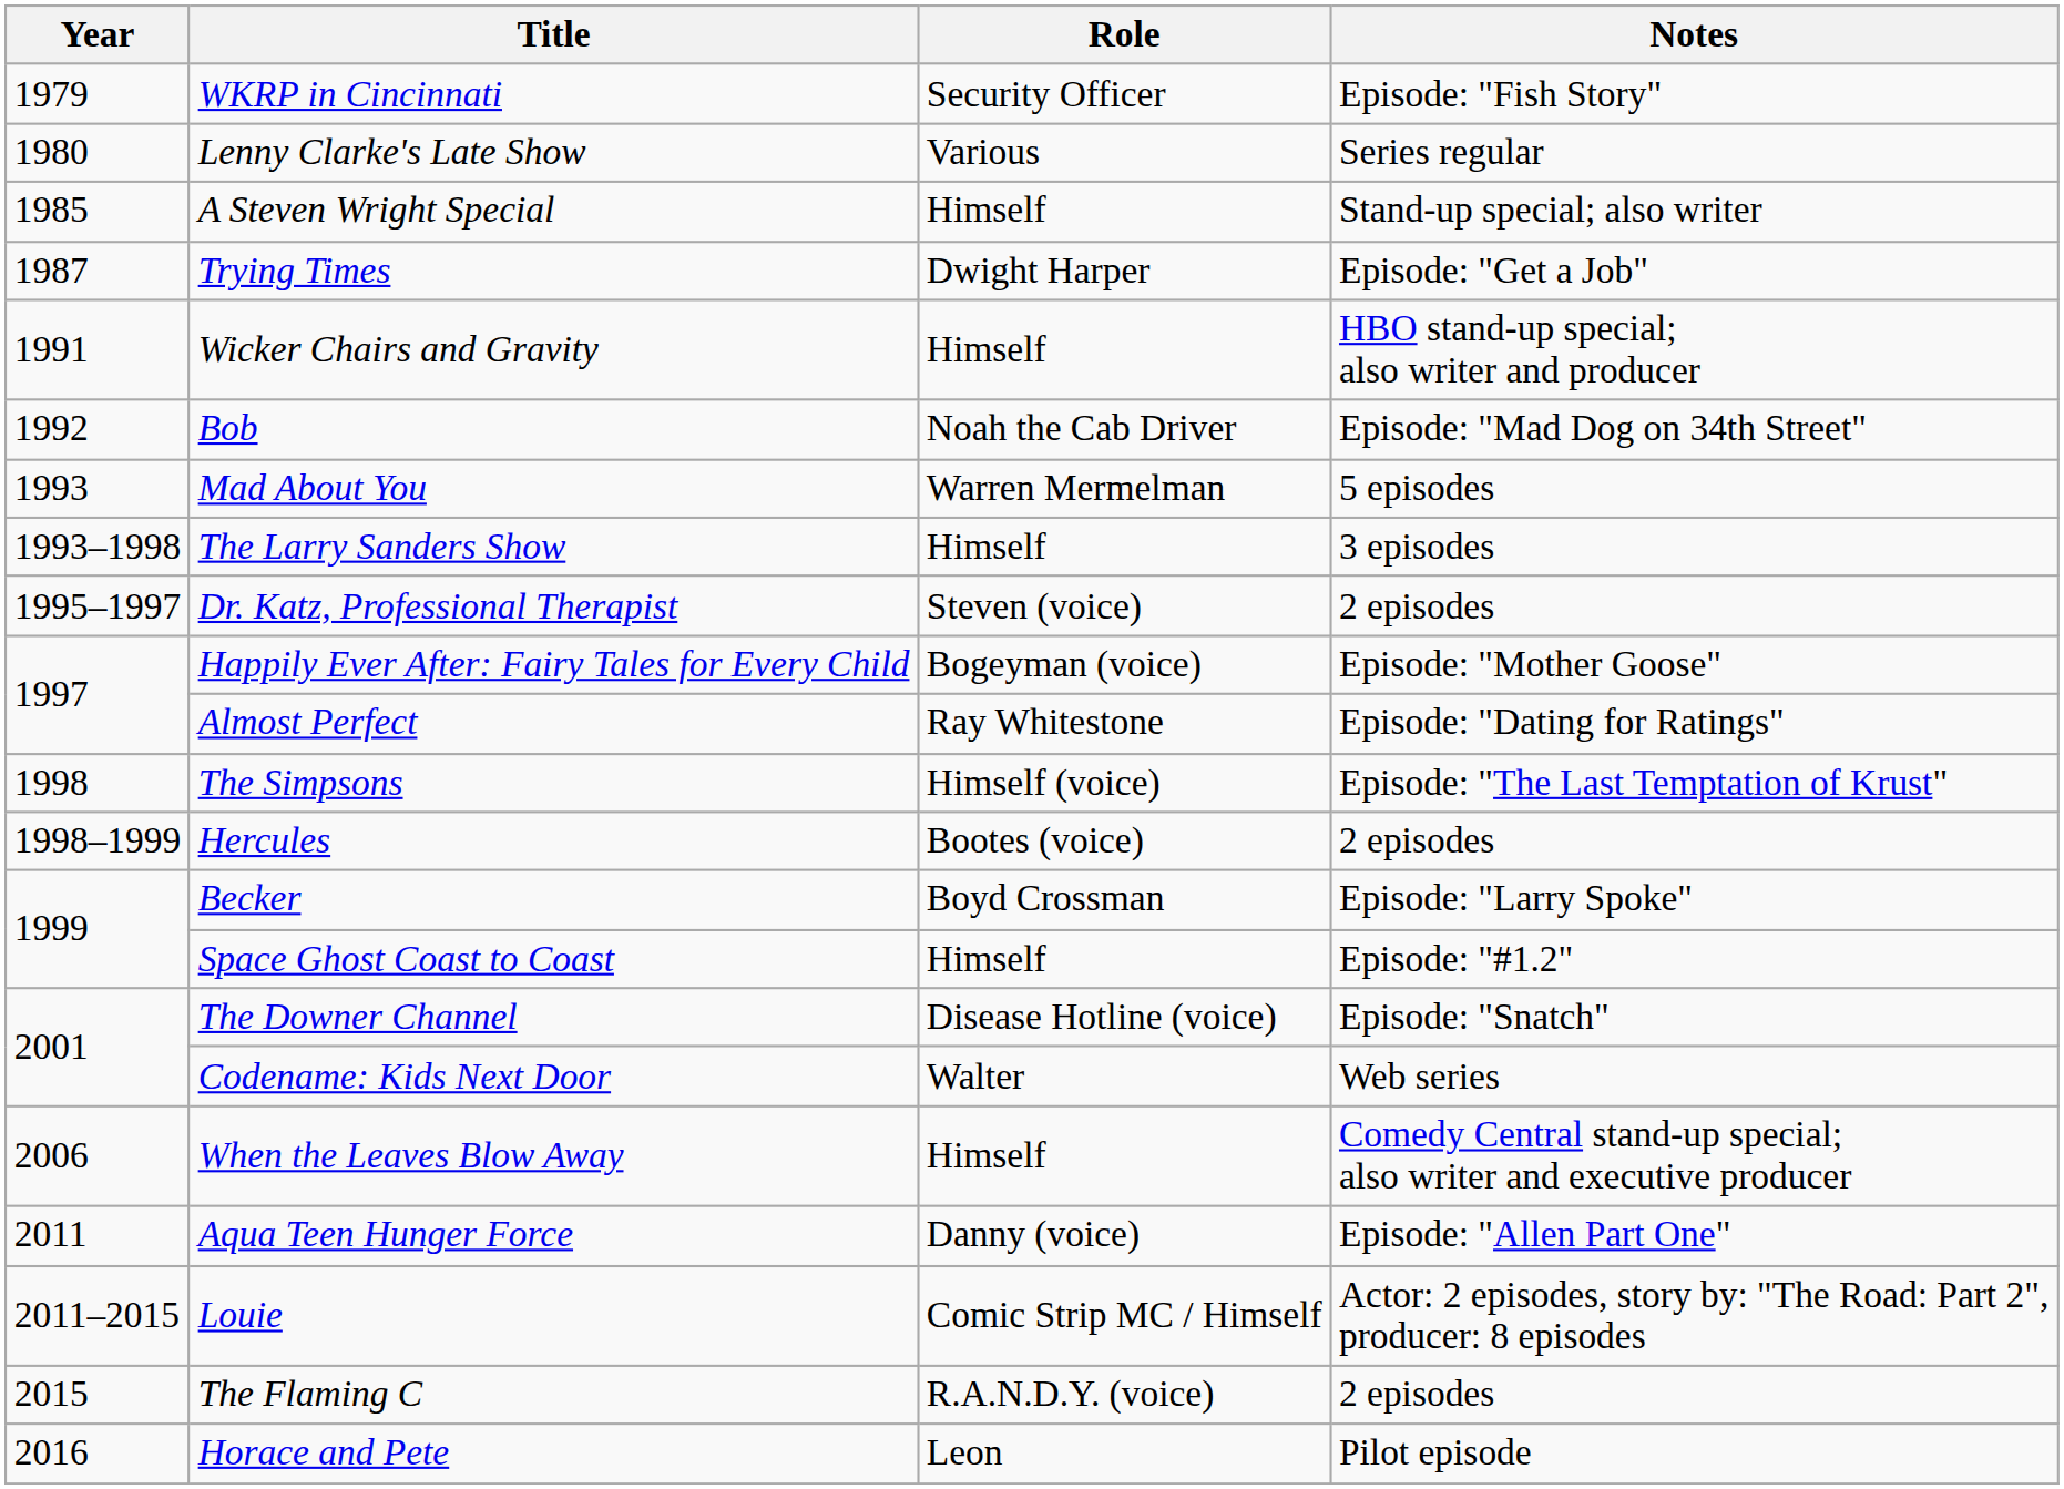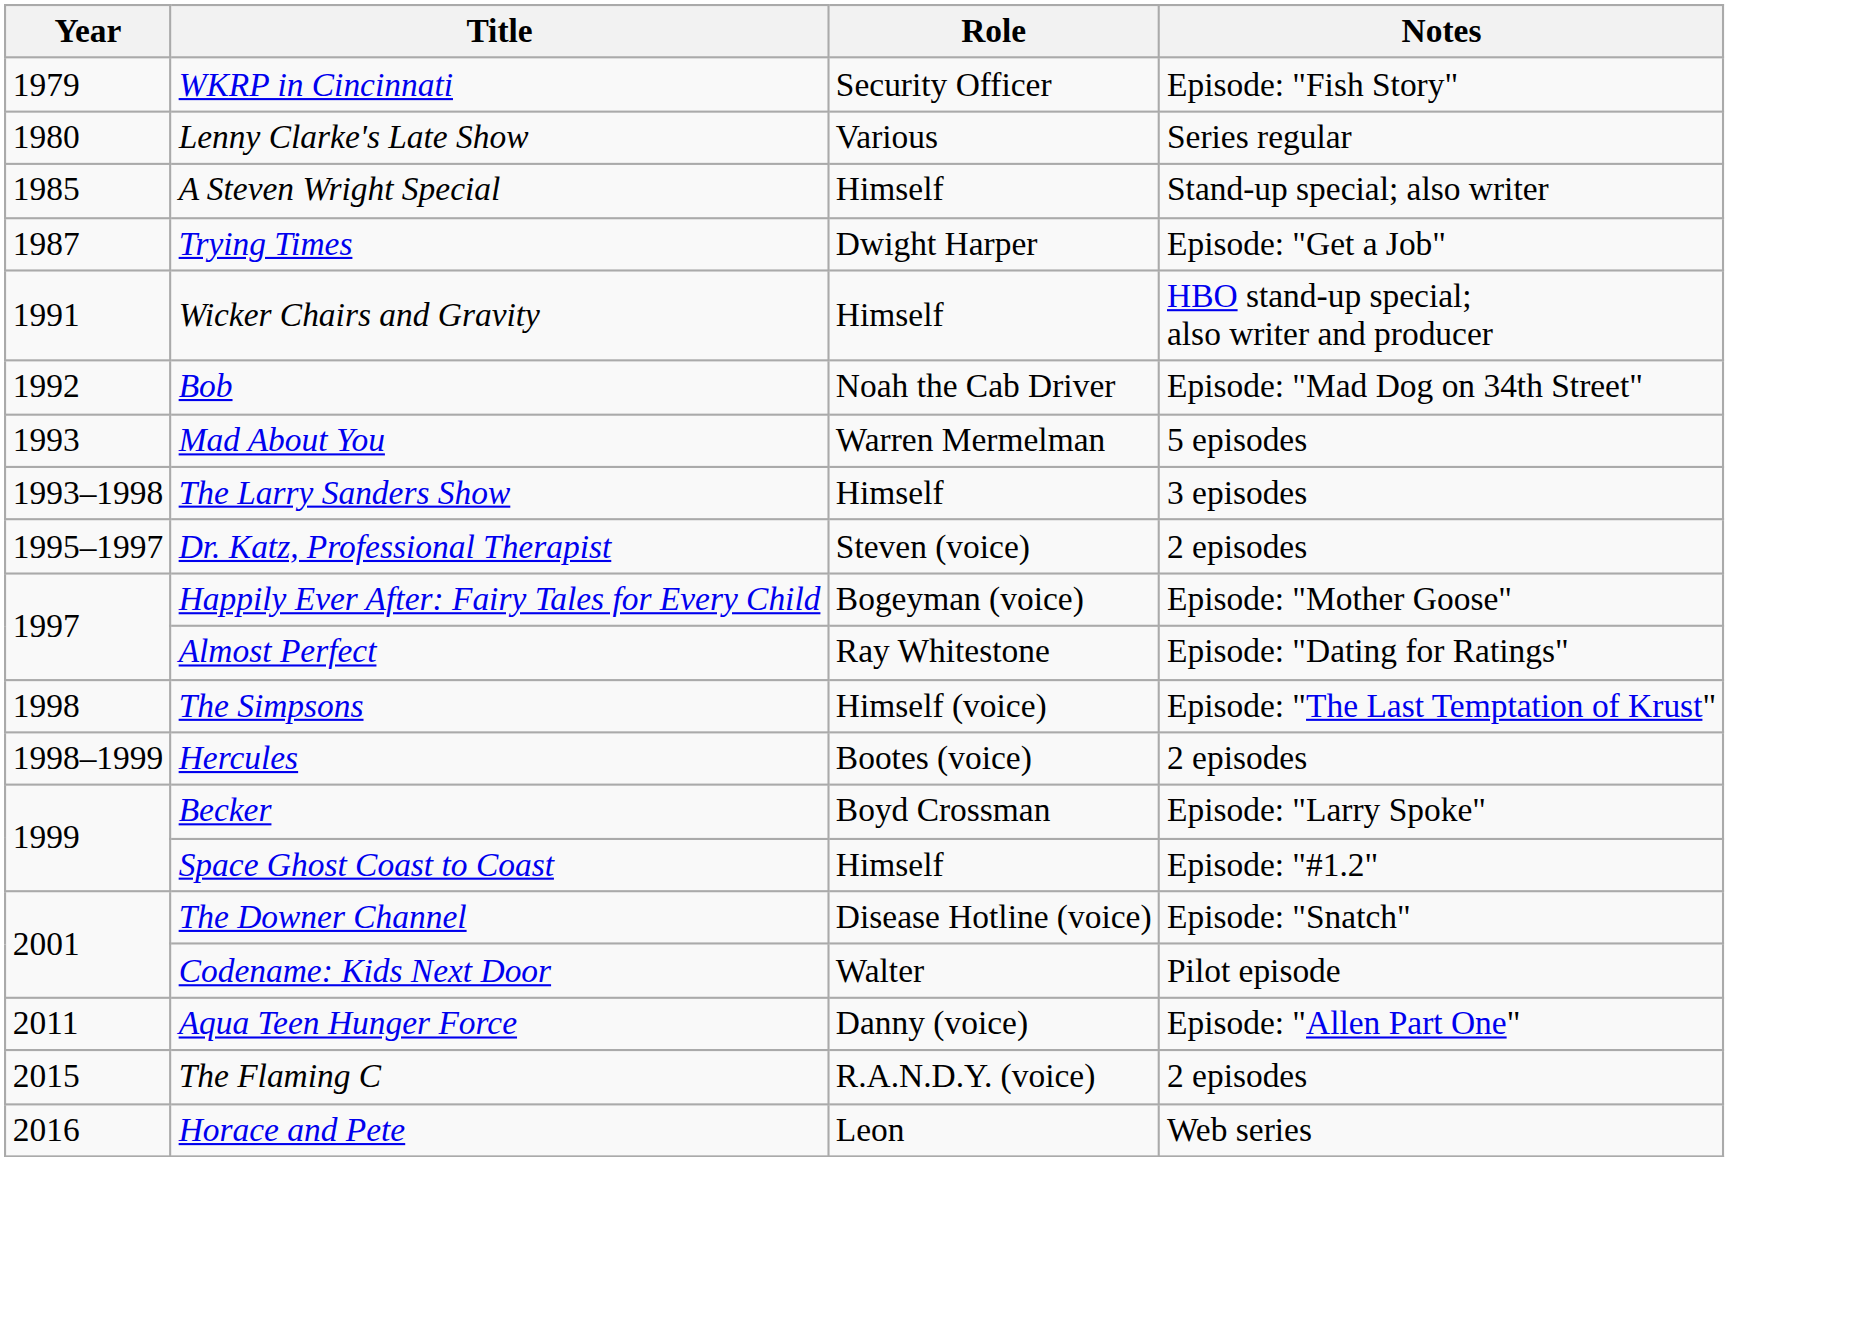Codename: Kids Next Door | Notes: Web series -> Pilot episode
- row: 2006 | When the Leaves Blow Away | Himself | Comedy Central stand-up special; also writer and executive producer
- row: 2011–2015 | Louie | Comic Strip MC / Himself | Actor: 2 episodes, story by: "The Road: Part 2", producer: 8 episodes
Horace and Pete | Notes: Pilot episode -> Web series
